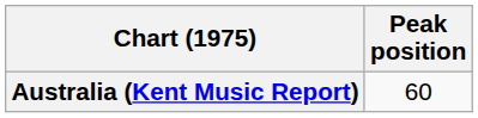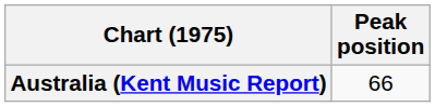Australia (Kent Music Report) | Peak position: 60 -> 66
